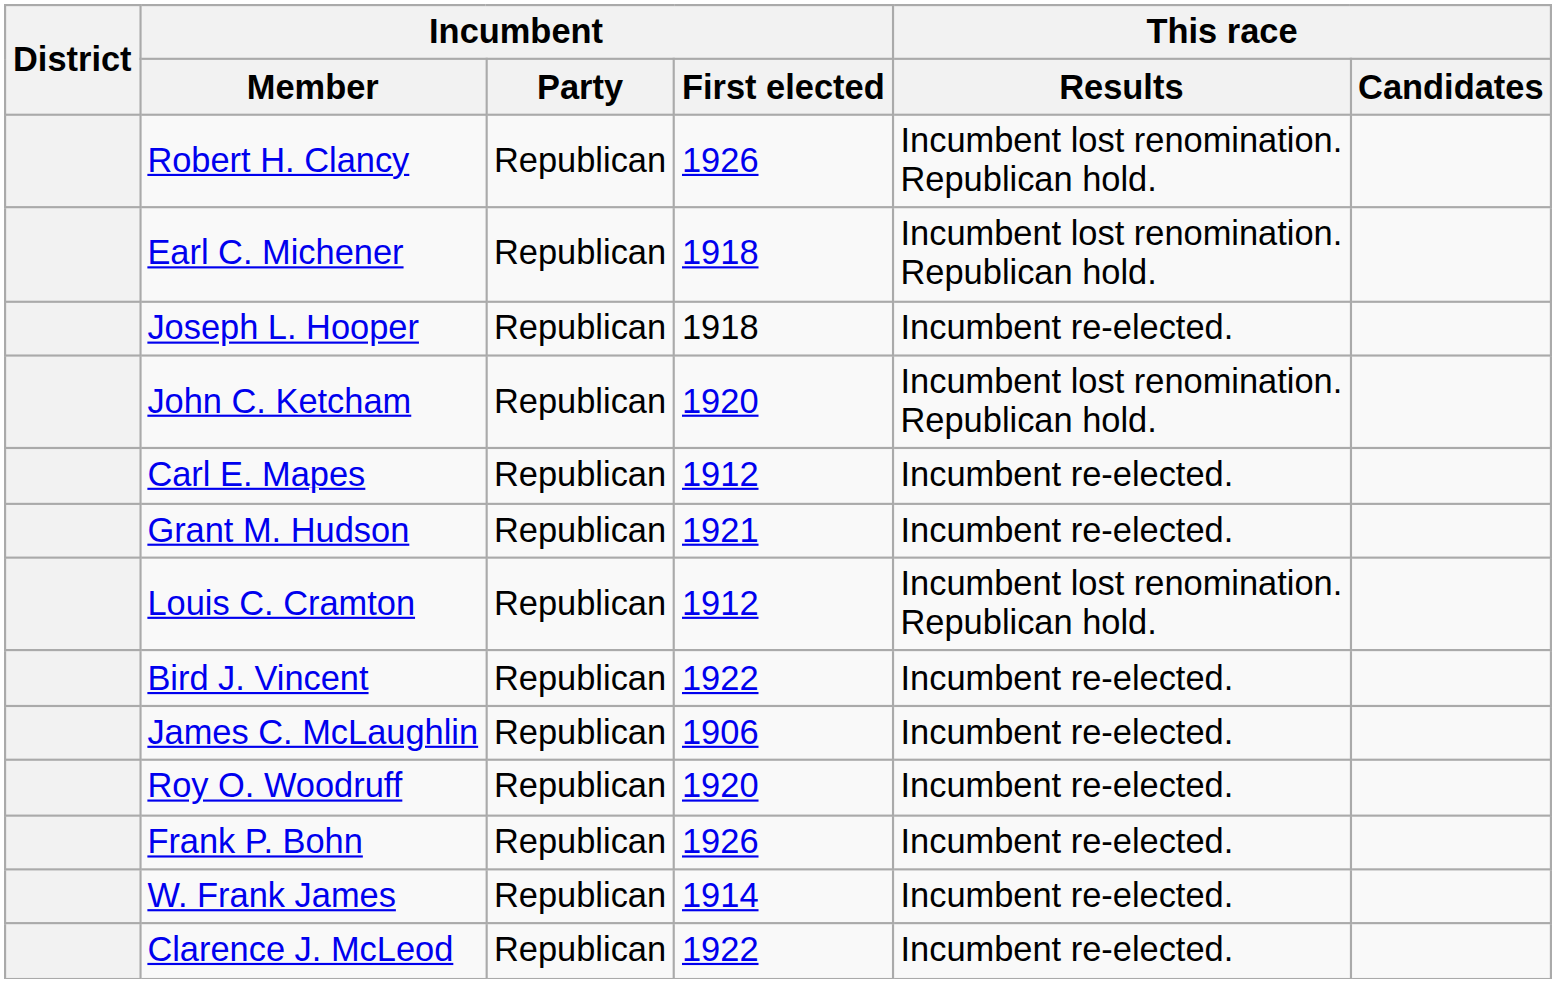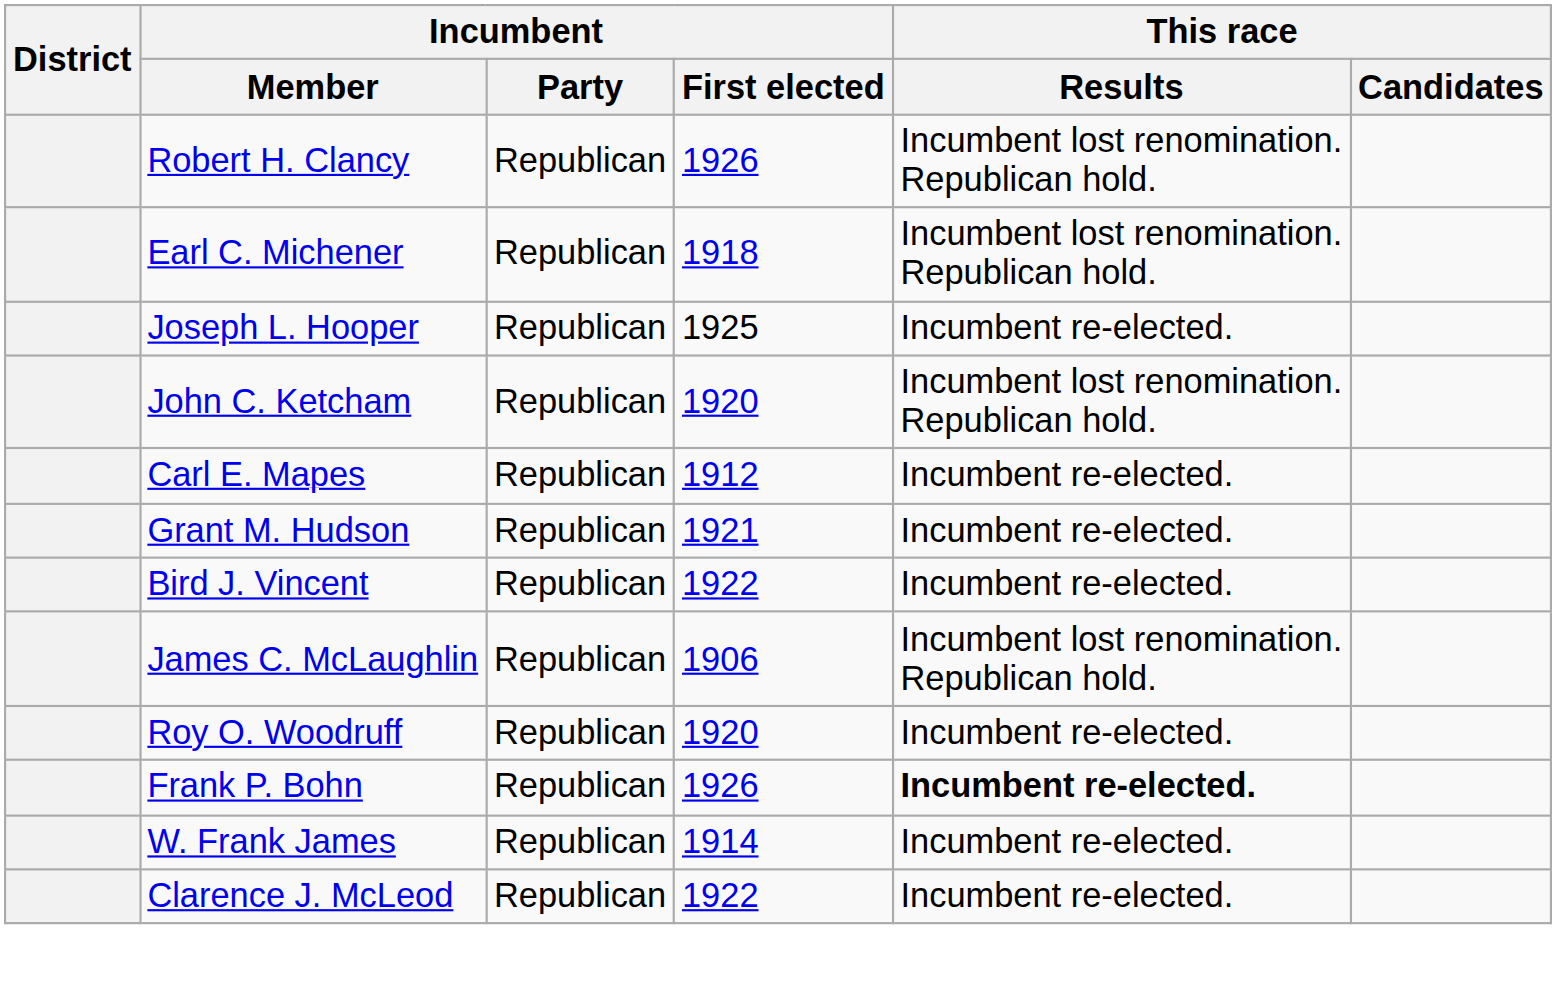Joseph L. Hooper | Incumbent / First elected: 1918 -> 1925
- row: Louis C. Cramton | Republican | 1912 | Incumbent lost renomination. Republican hold.
James C. McLaughlin | This race / Results: Incumbent re-elected. -> Incumbent lost renomination. Republican hold.
Frank P. Bohn | This race / Results: normal -> bold
